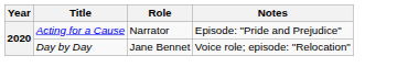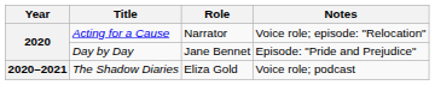Acting for a Cause | Notes: Episode: "Pride and Prejudice" -> Voice role; episode: "Relocation"
Day by Day | Notes: Voice role; episode: "Relocation" -> Episode: "Pride and Prejudice"
+ row: 2020–2021 | The Shadow Diaries | Eliza Gold | Voice role; podcast
